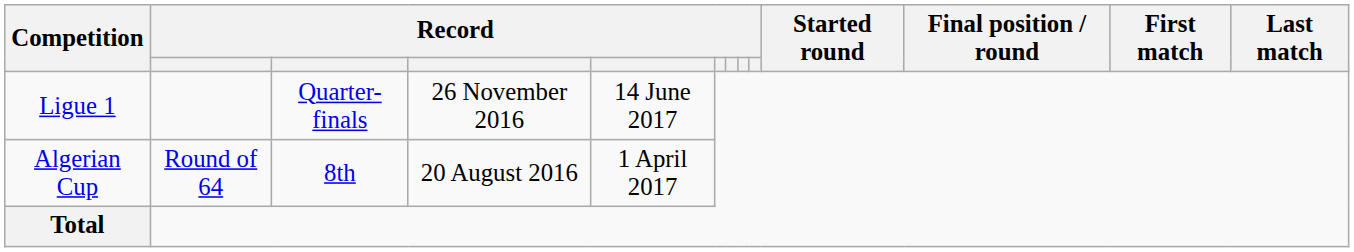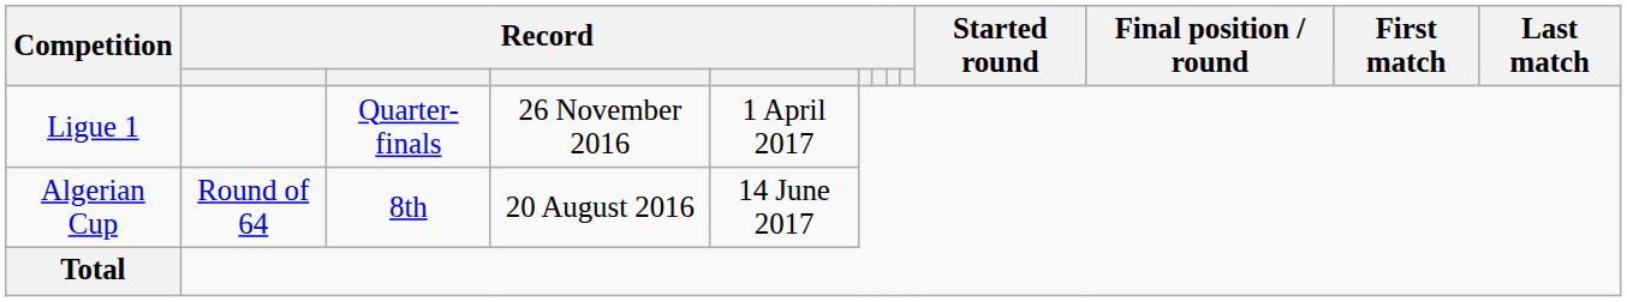Ligue 1 | column 5: 14 June 2017 -> 1 April 2017
Algerian Cup | column 5: 1 April 2017 -> 14 June 2017
